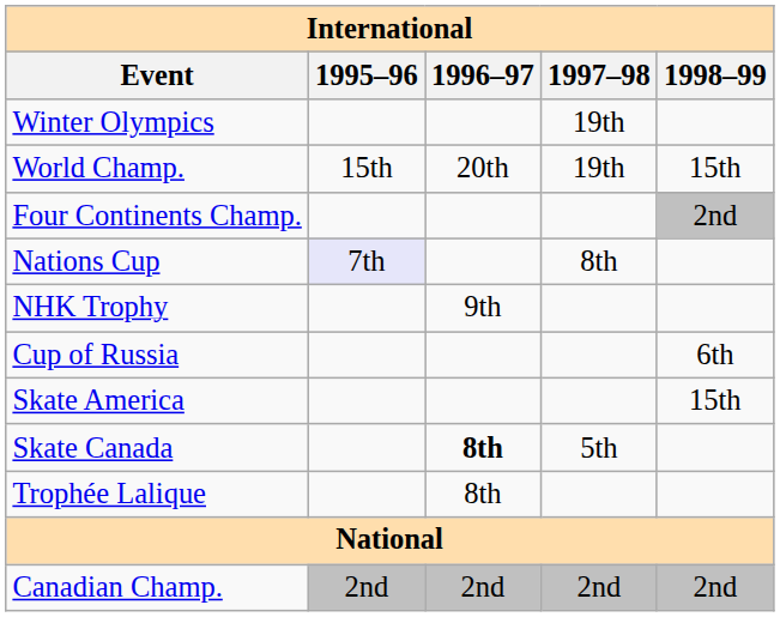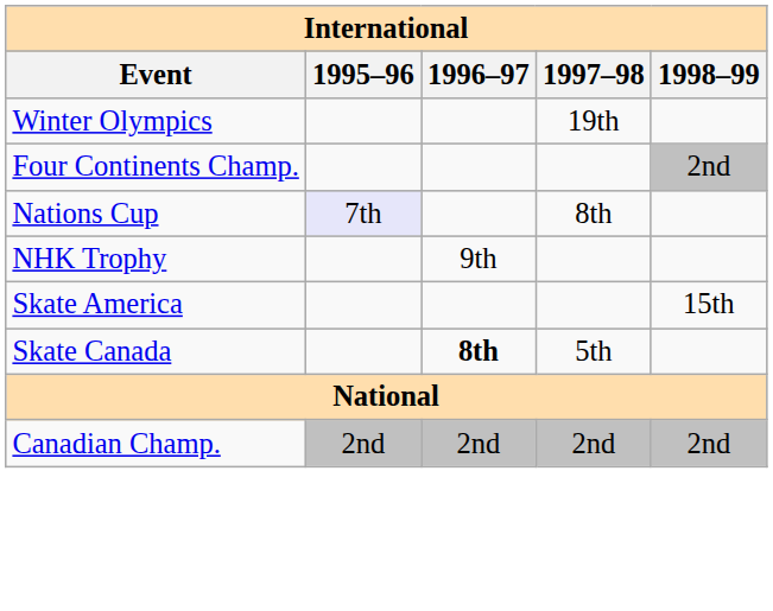- row: World Champ. | 15th | 20th | 19th | 15th
- row: Cup of Russia | 6th
- row: Trophée Lalique | 8th
